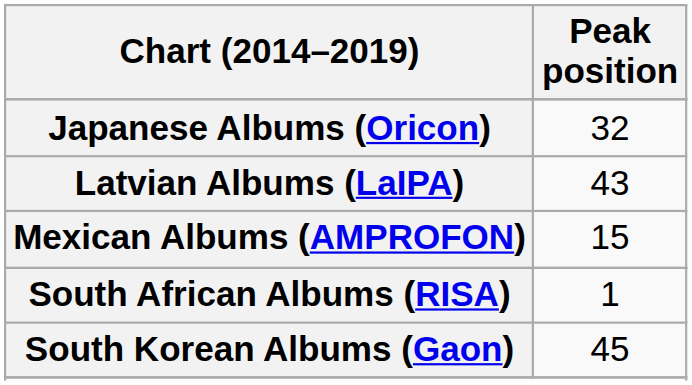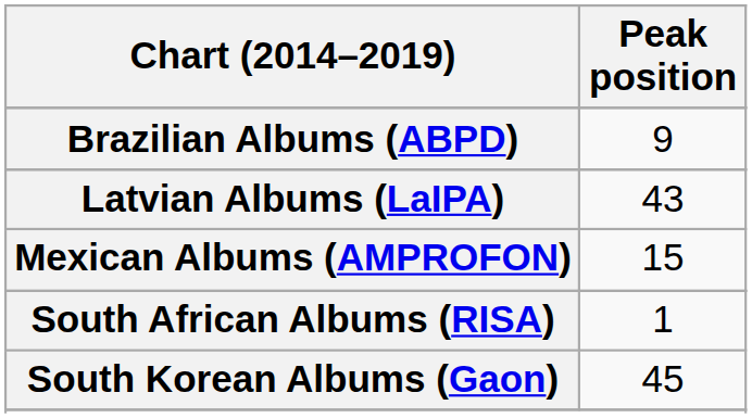+ row: Brazilian Albums (ABPD) | 9
- row: Japanese Albums (Oricon) | 32
